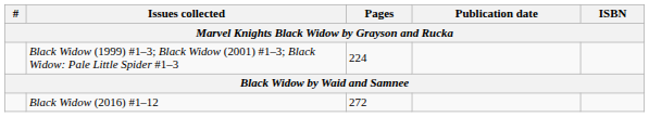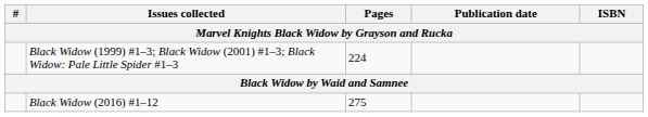Black Widow (2016) #1–12 | Pages: 272 -> 275
